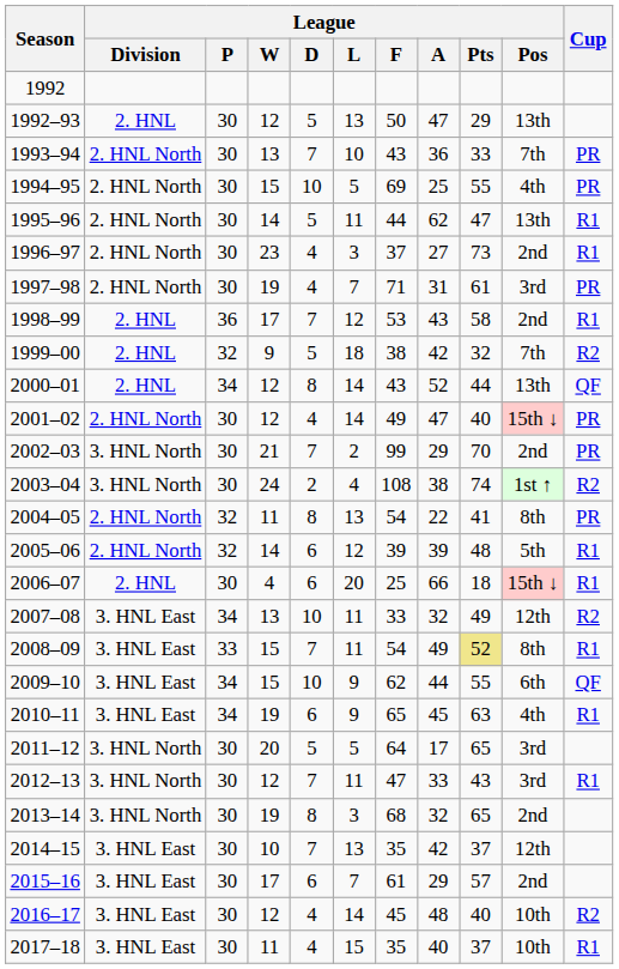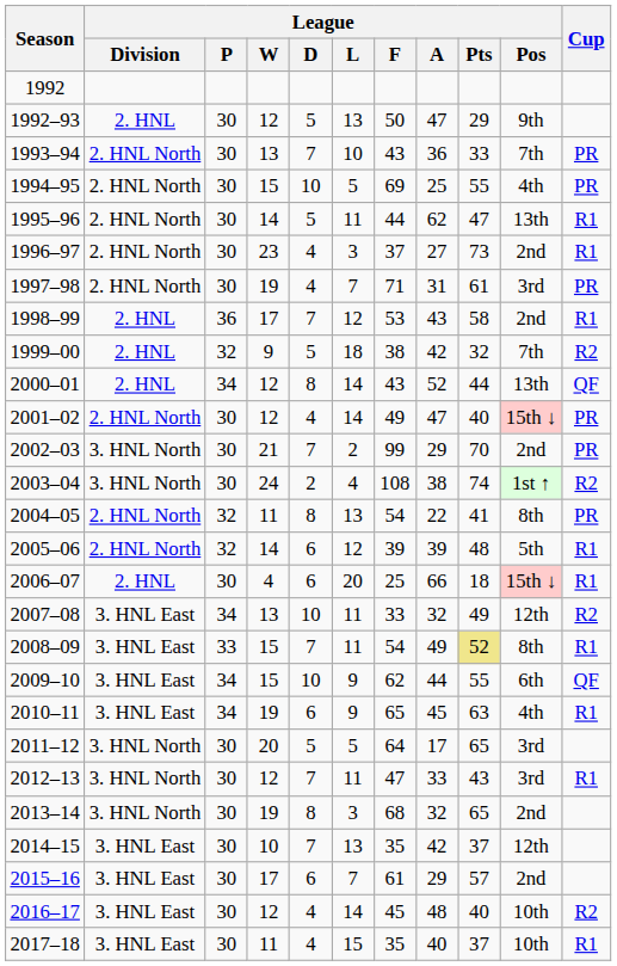1992–93 | League / Pos: 13th -> 9th
